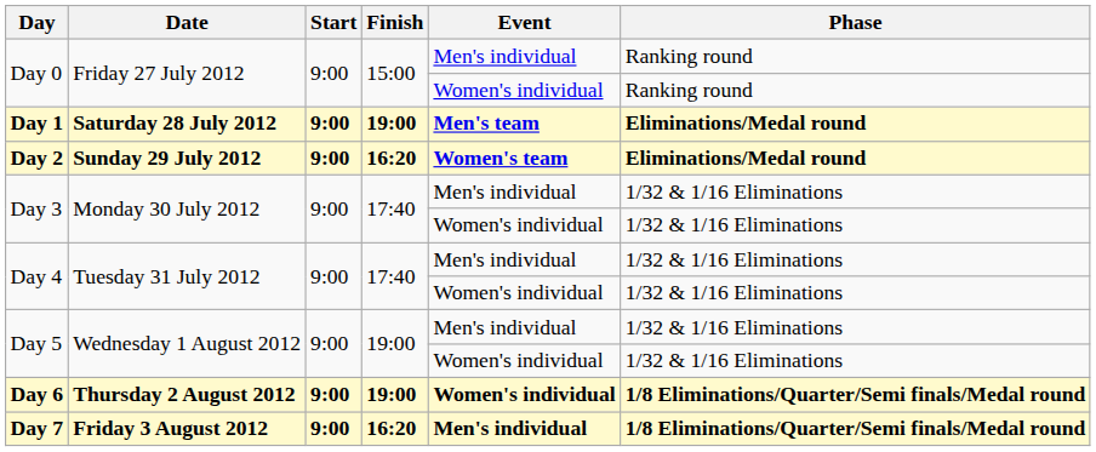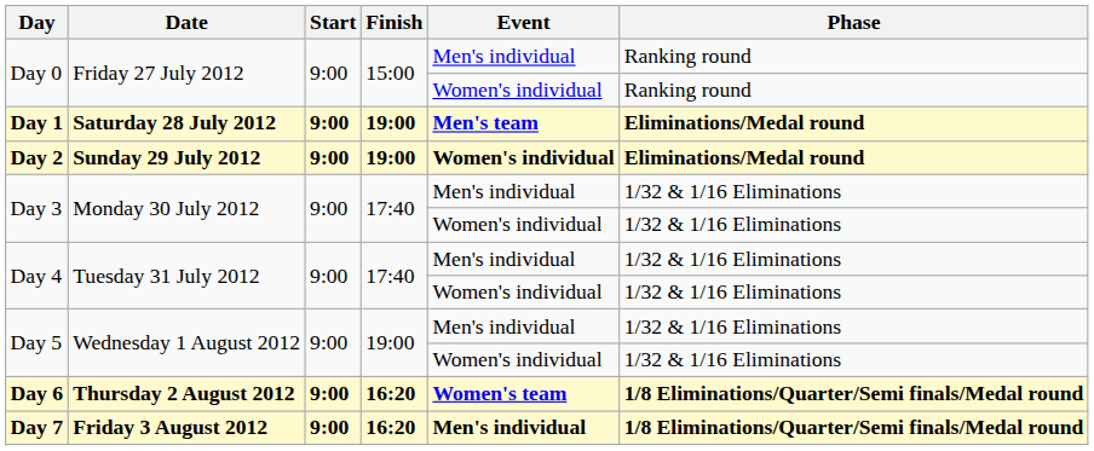Day 2 | Finish: 16:20 -> 19:00
Day 2 | Event: Women's team -> Women's individual
Day 6 | Finish: 19:00 -> 16:20
Day 6 | Event: Women's individual -> Women's team
